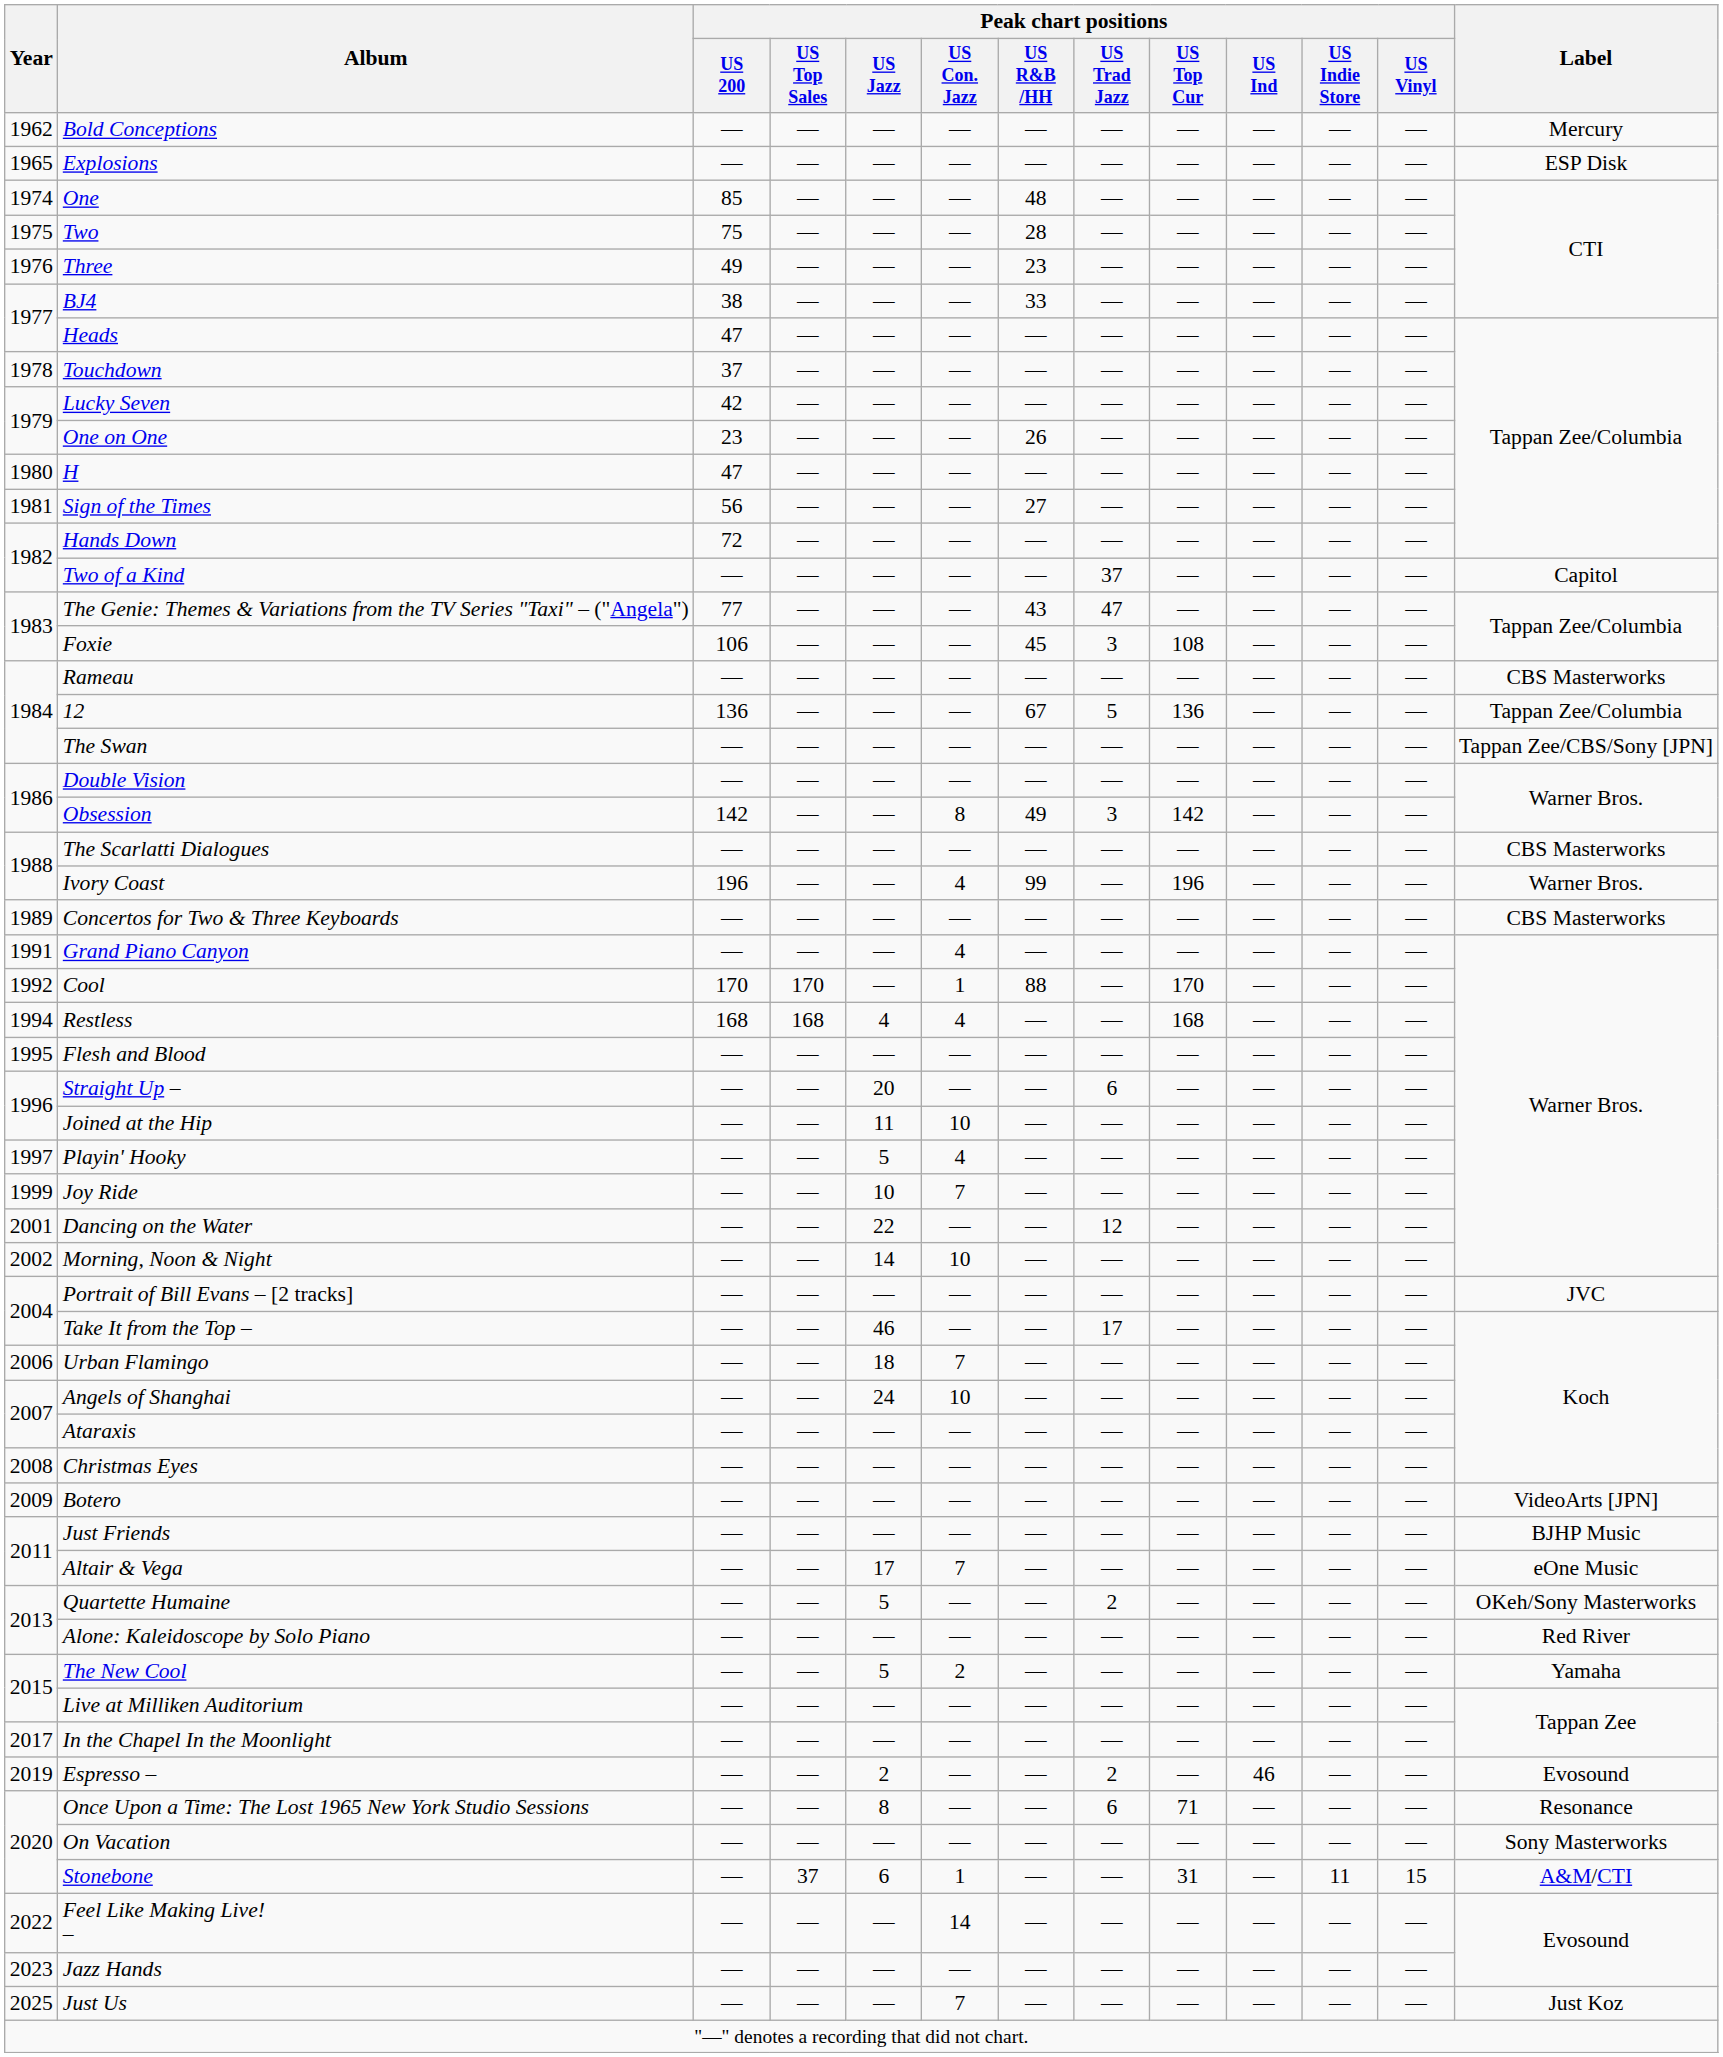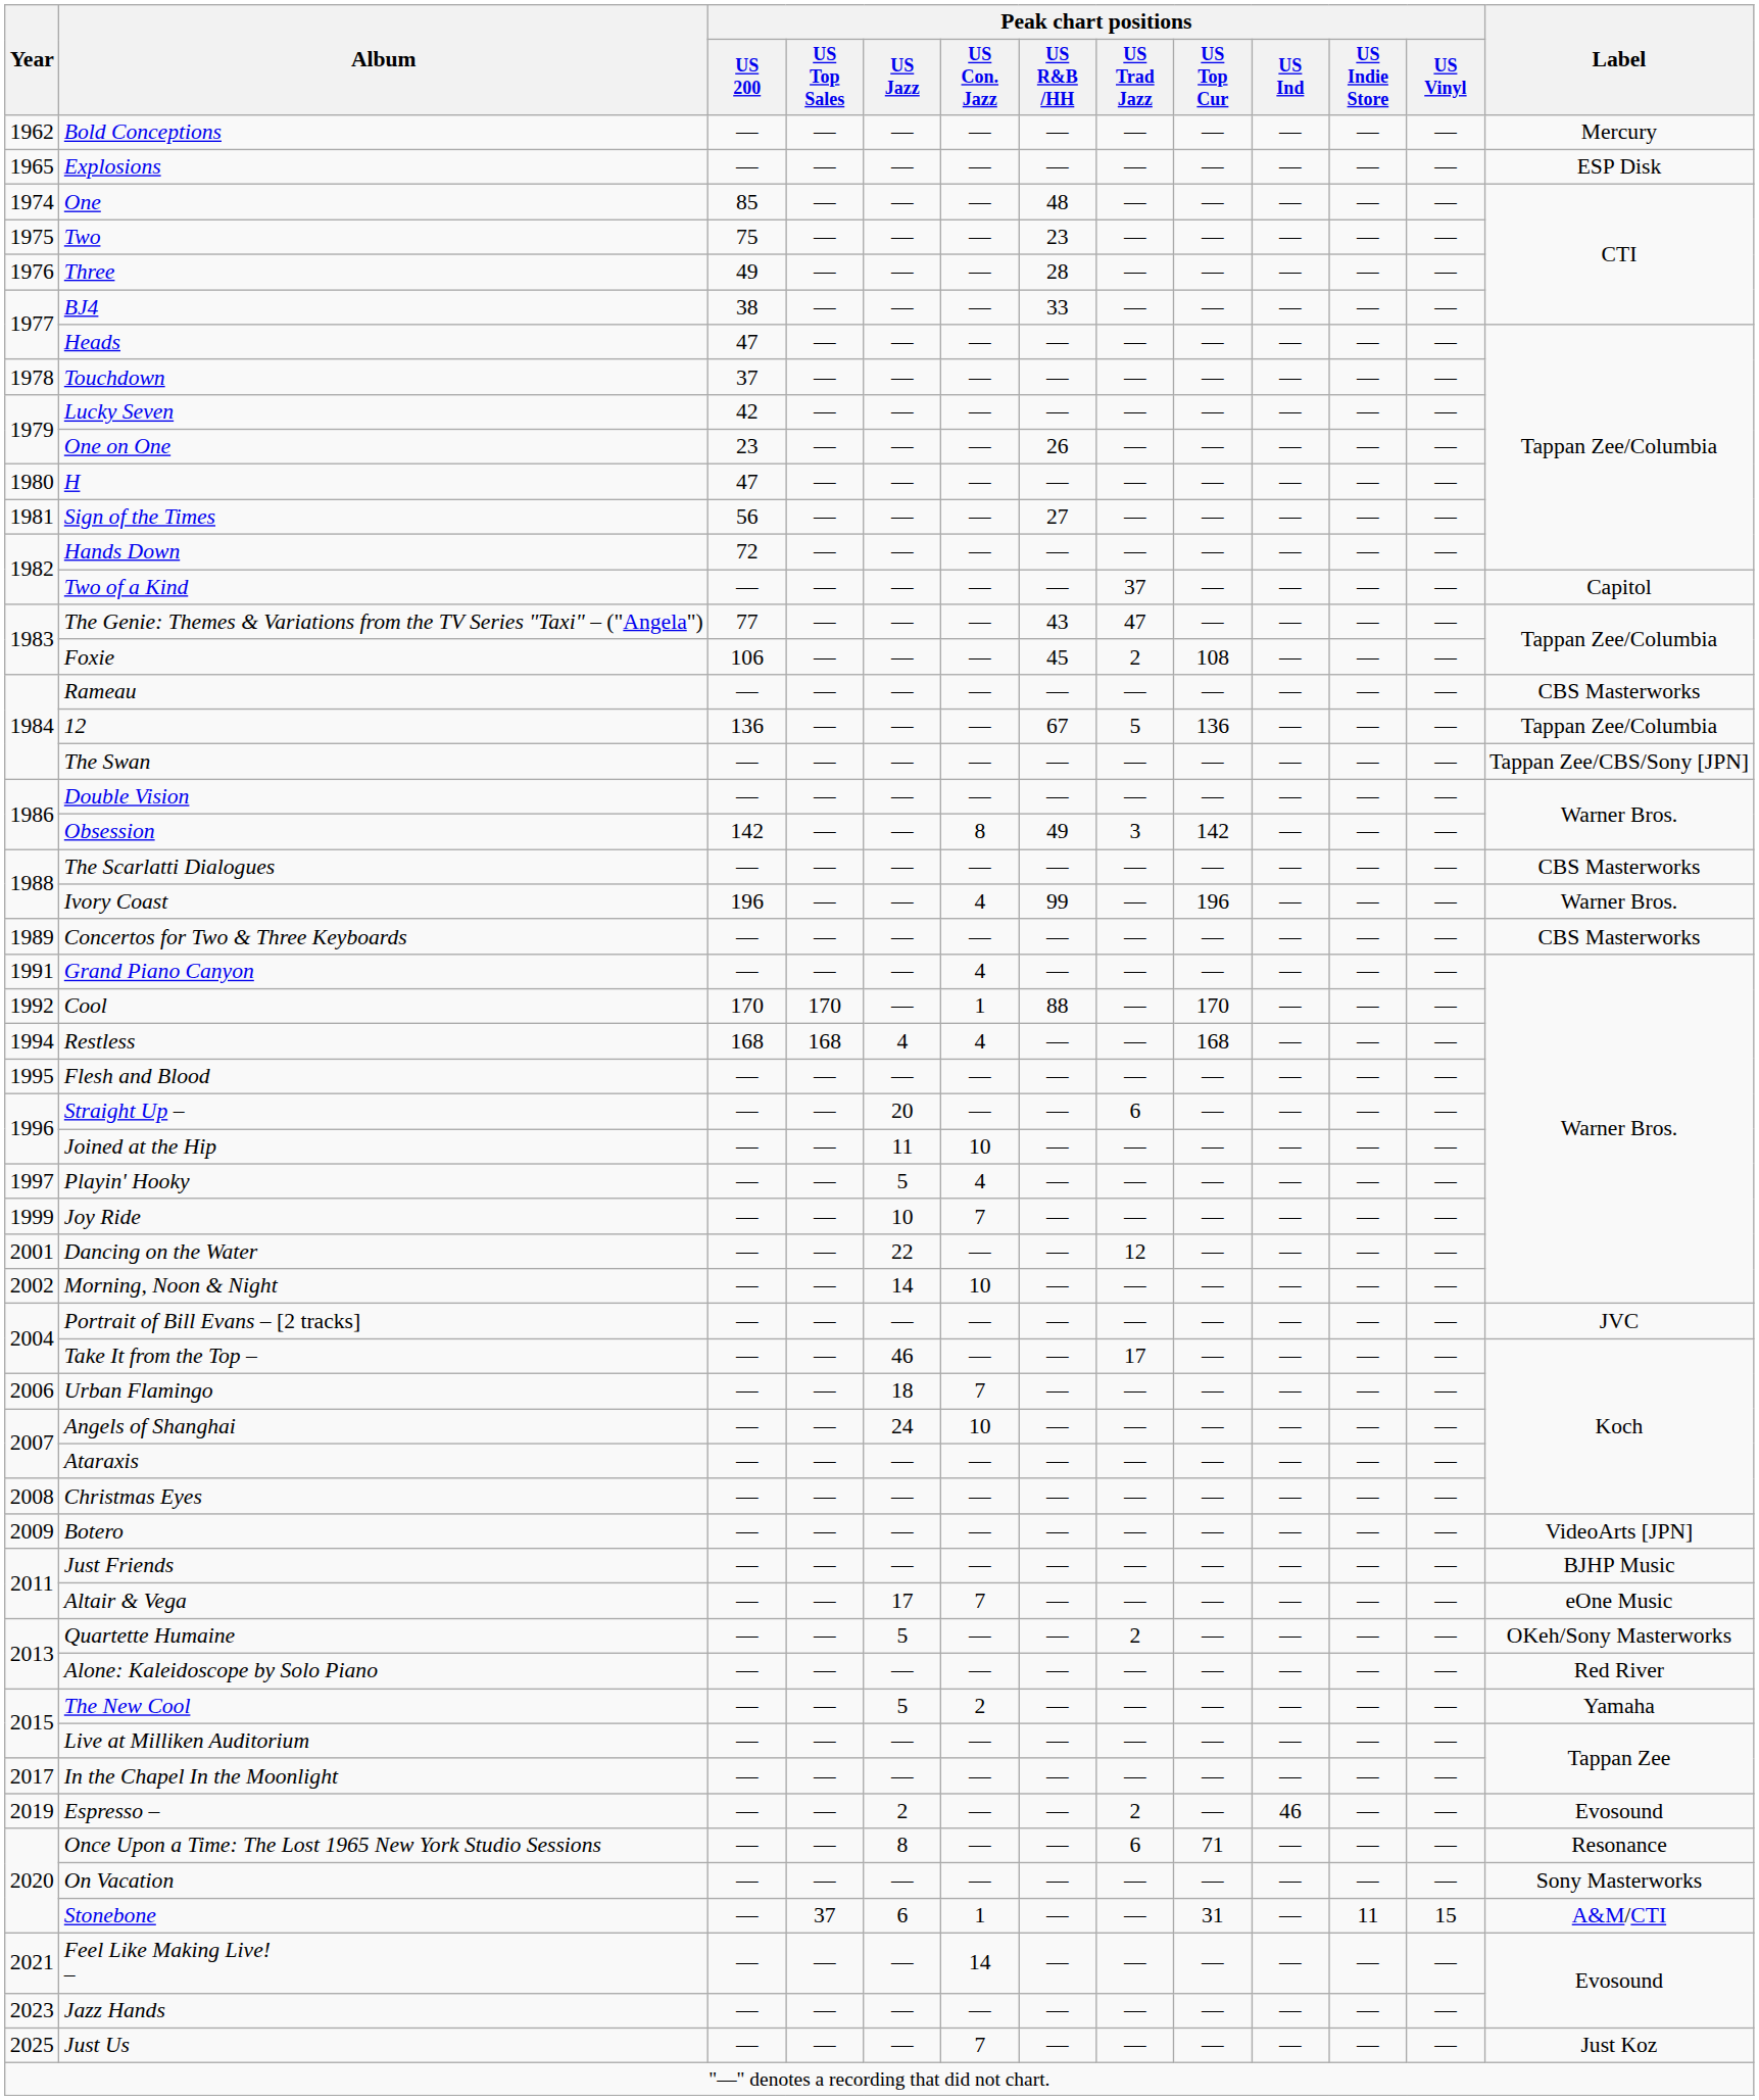Two | Peak chart positions / US R&B /HH: 28 -> 23
Three | Peak chart positions / US R&B /HH: 23 -> 28
Foxie | Peak chart positions / US Trad Jazz: 3 -> 2
Feel Like Making Live! – | Year: 2022 -> 2021
